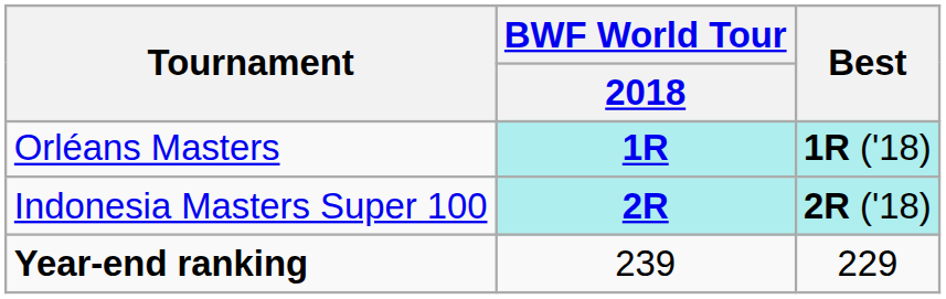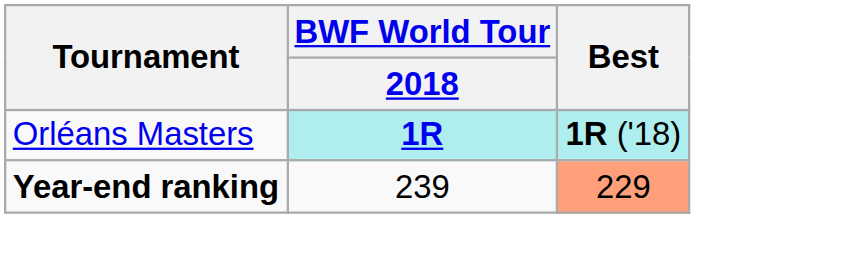- row: Indonesia Masters Super 100 | 2R | 2R ('18)
Year-end ranking | Best: no background -> lightsalmon background
